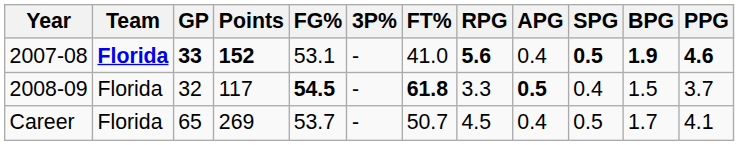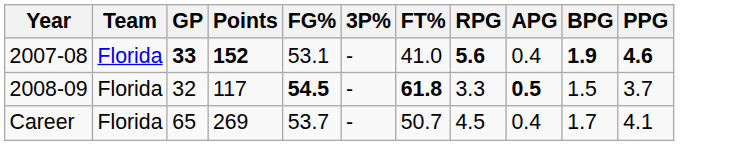- column: SPG | 0.5 | 0.4 | 0.5
2007-08 | Team: bold -> normal
